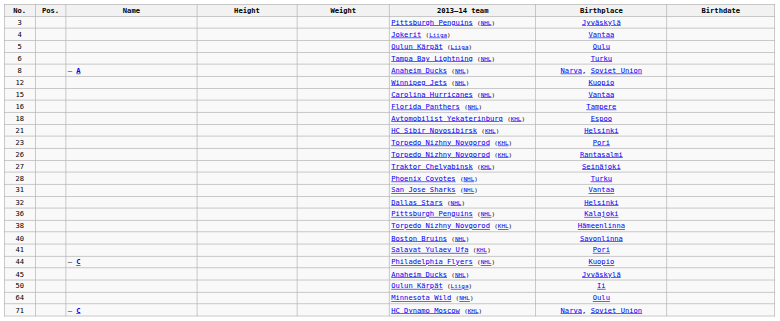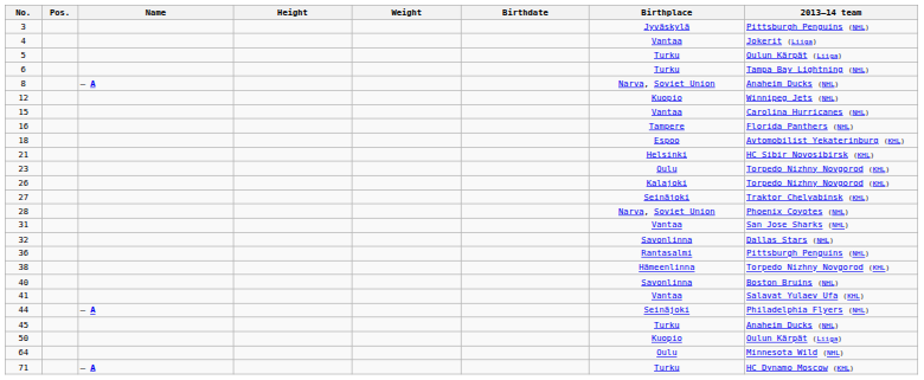columns swapped: Birthdate <-> 2013–14 team
5 | Birthplace: Oulu -> Turku
23 | Birthplace: Pori -> Oulu
26 | Birthplace: Rantasalmi -> Kalajoki
28 | Birthplace: Turku -> Narva, Soviet Union
32 | Birthplace: Helsinki -> Savonlinna
36 | Birthplace: Kalajoki -> Rantasalmi
41 | Birthplace: Pori -> Vantaa
44 | Name: – C -> – A
44 | Birthplace: Kuopio -> Seinäjoki
45 | Birthplace: Jyväskylä -> Turku
50 | Birthplace: Ii -> Kuopio
71 | Name: – C -> – A
71 | Birthplace: Narva, Soviet Union -> Turku
